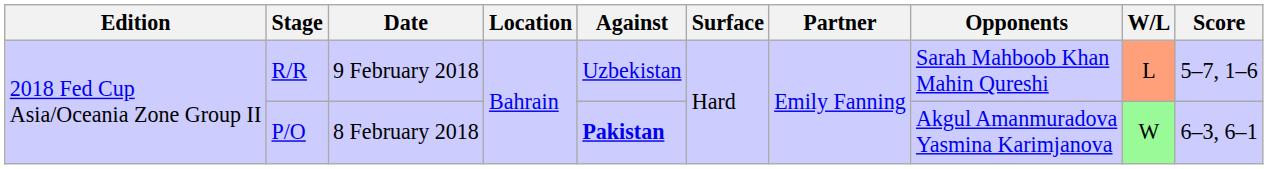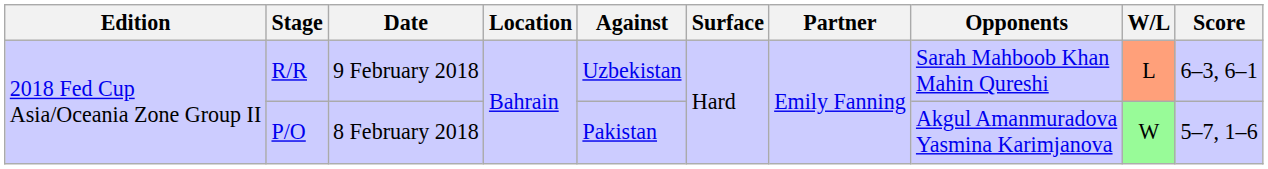R/R | Score: 5–7, 1–6 -> 6–3, 6–1
P/O | Against: bold -> normal
P/O | Score: 6–3, 6–1 -> 5–7, 1–6
